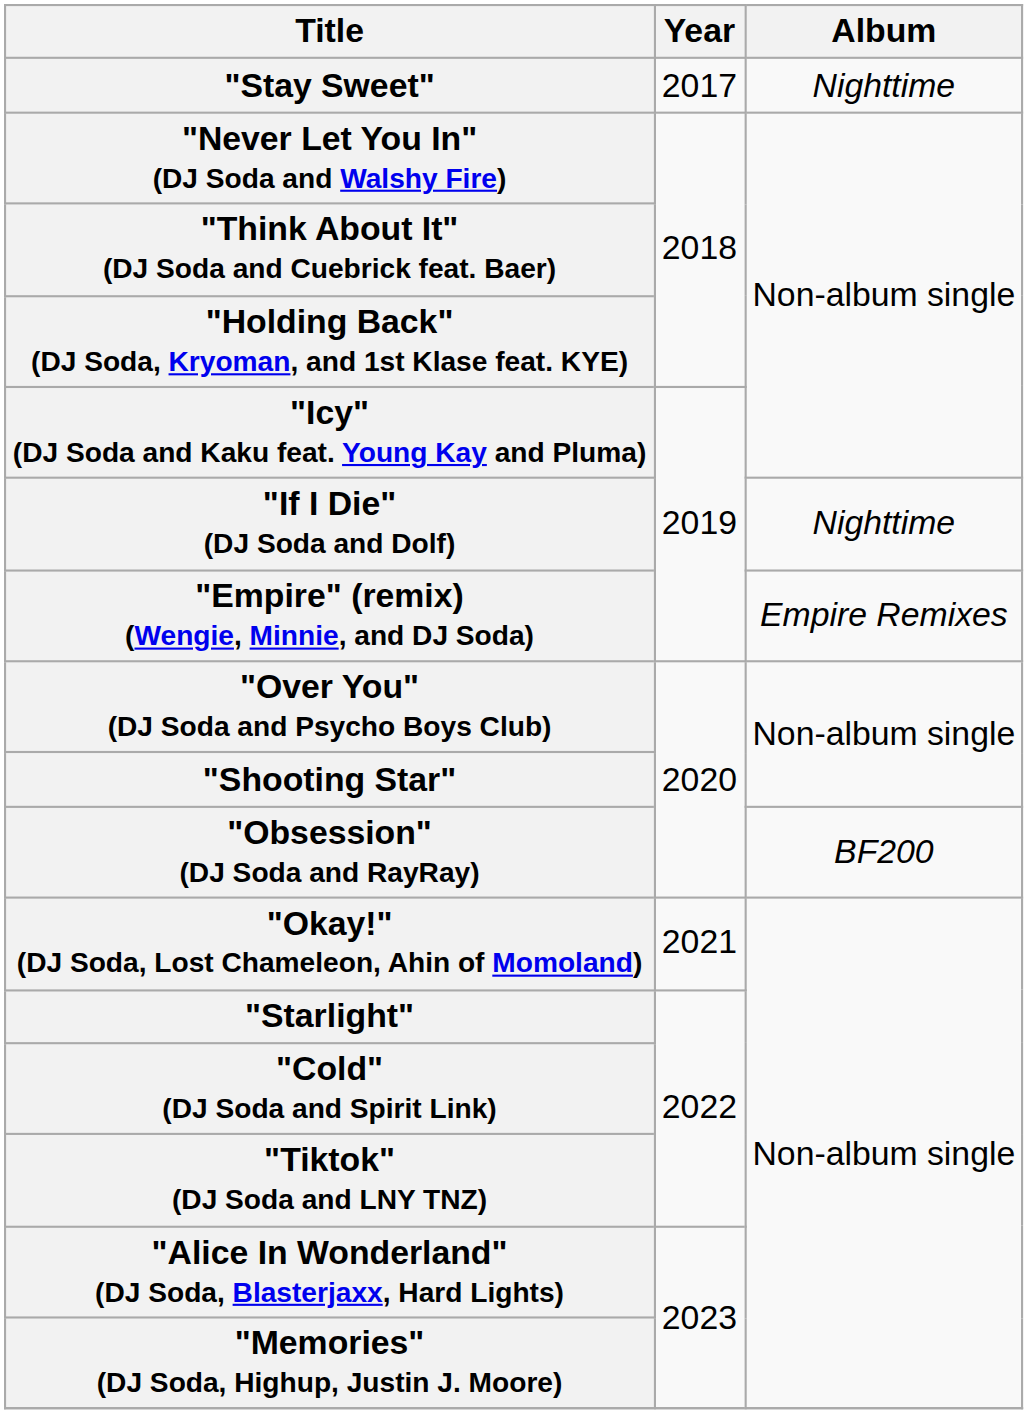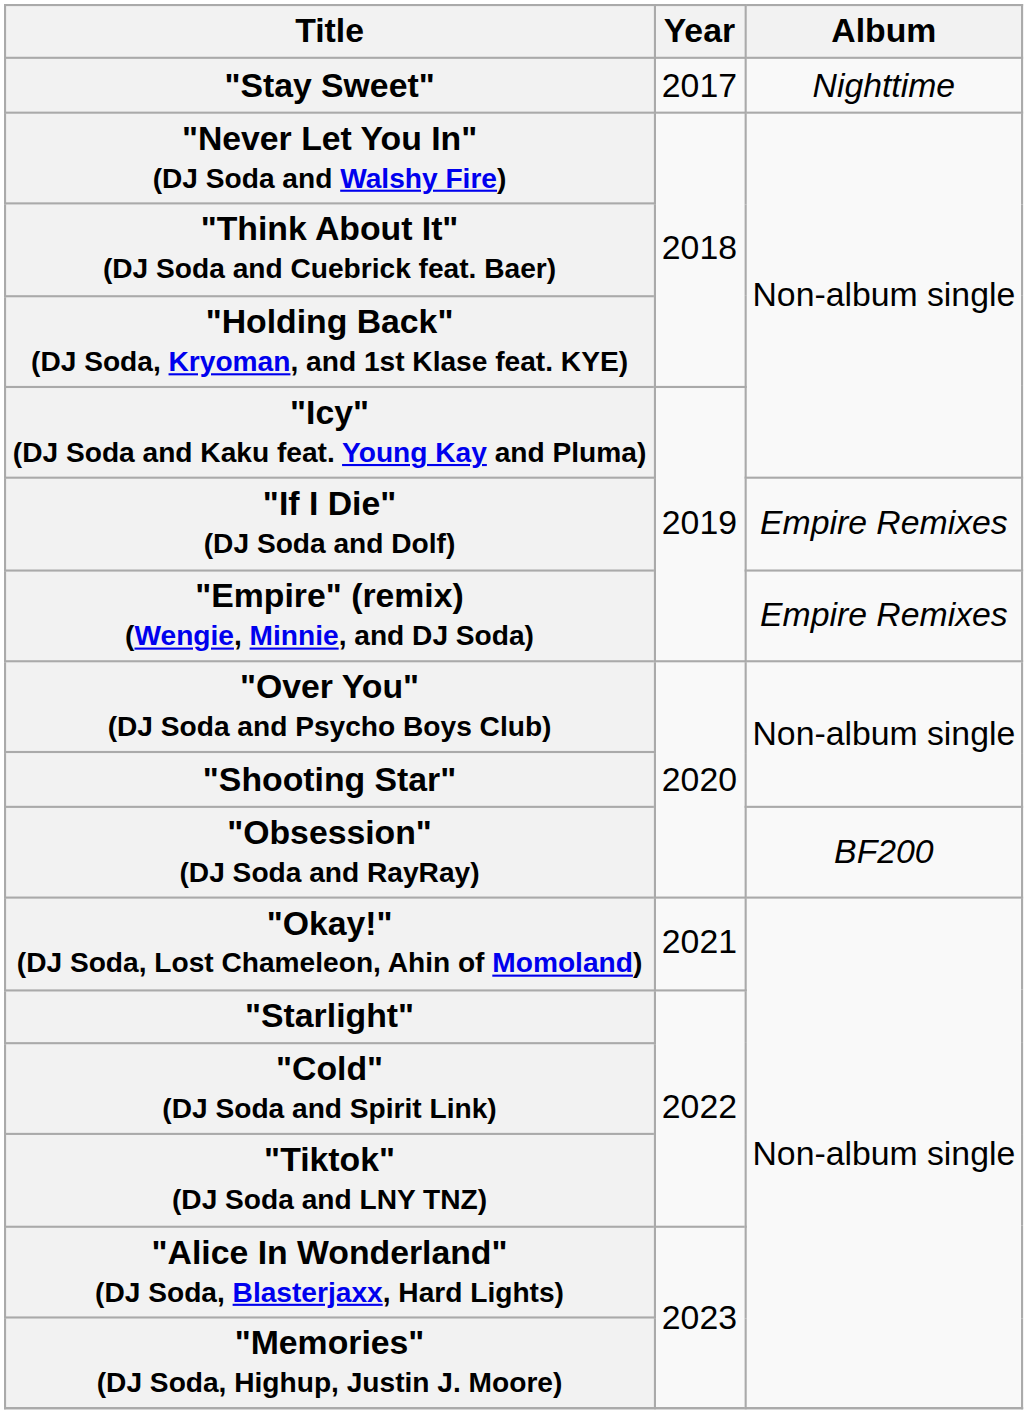"If I Die" (DJ Soda and Dolf) | Album: Nighttime -> Empire Remixes
